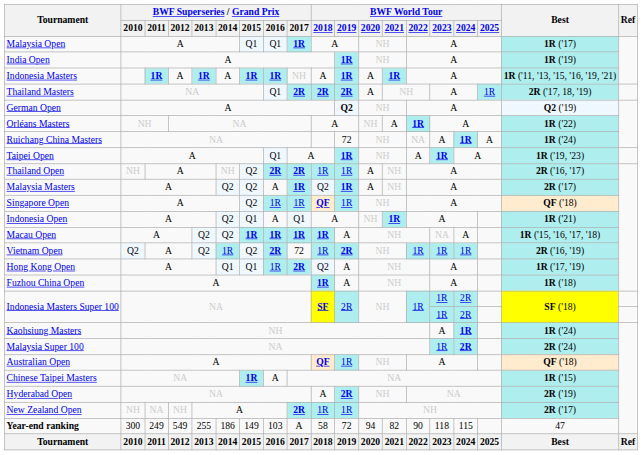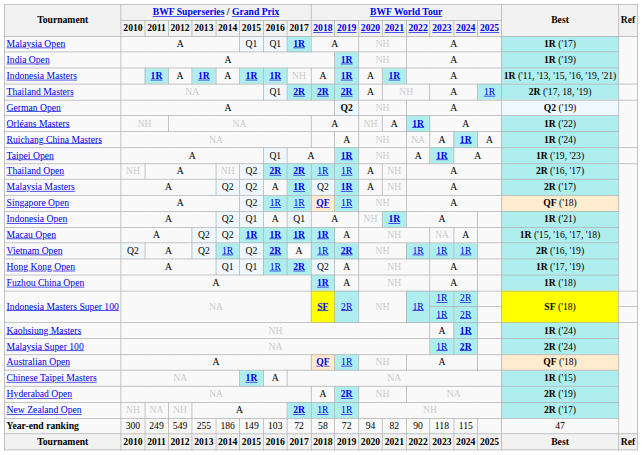Ruichang China Masters | BWF World Tour / 2019: 72 -> A
Vietnam Open | BWF Superseries / Grand Prix / 2017: 72 -> A
Year-end ranking | BWF Superseries / Grand Prix / 2017: A -> 72
